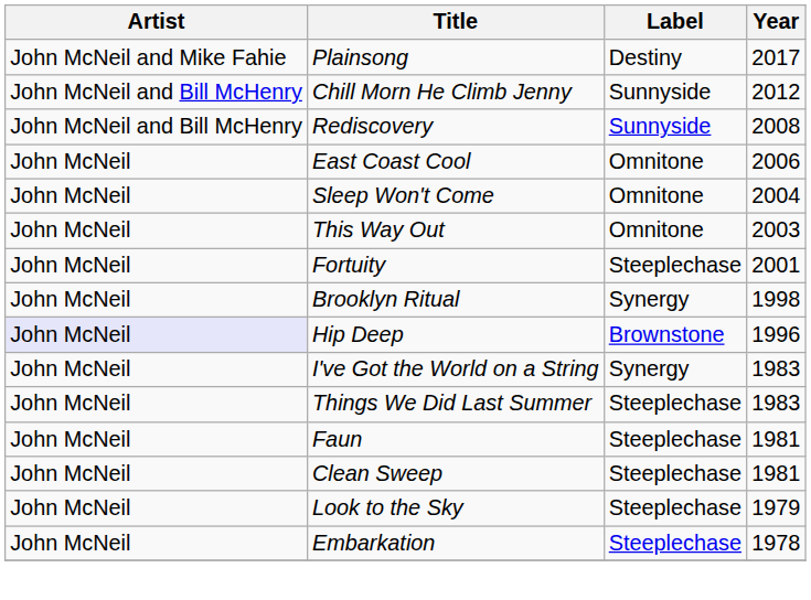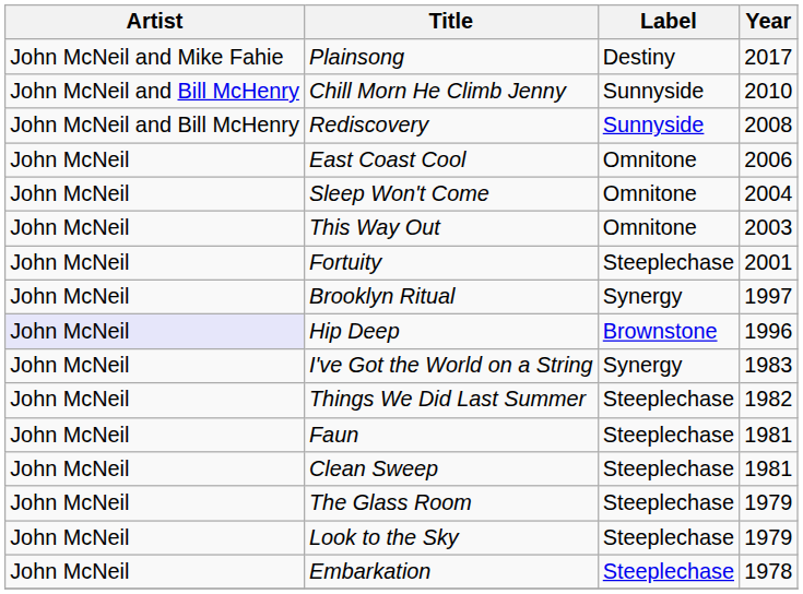Chill Morn He Climb Jenny | Year: 2012 -> 2010
Brooklyn Ritual | Year: 1998 -> 1997
Things We Did Last Summer | Year: 1983 -> 1982
+ row: John McNeil | The Glass Room | Steeplechase | 1979
